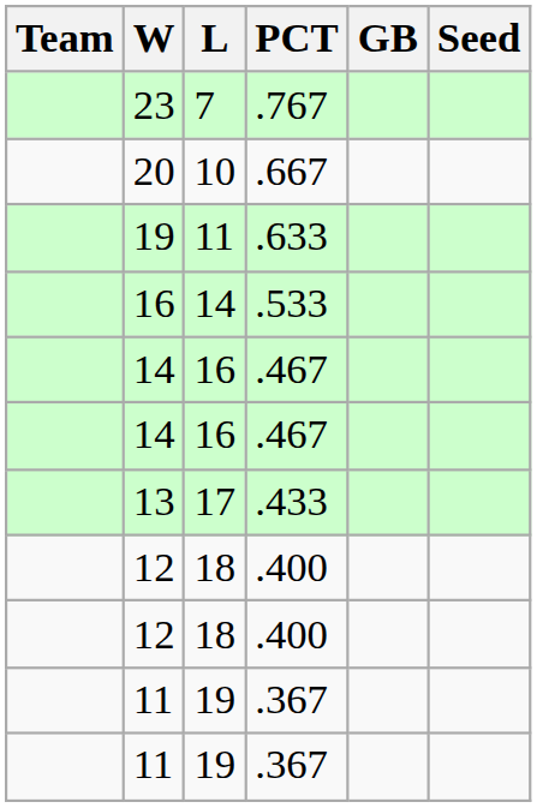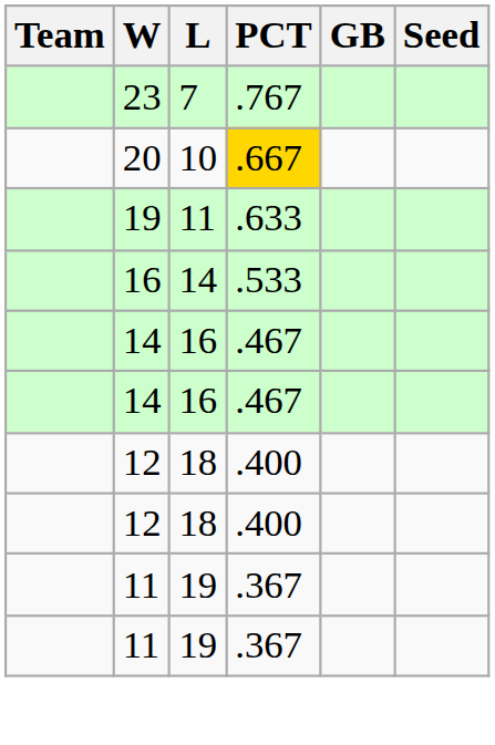20 | PCT: no background -> gold background
- row: 13 | 17 | .433
